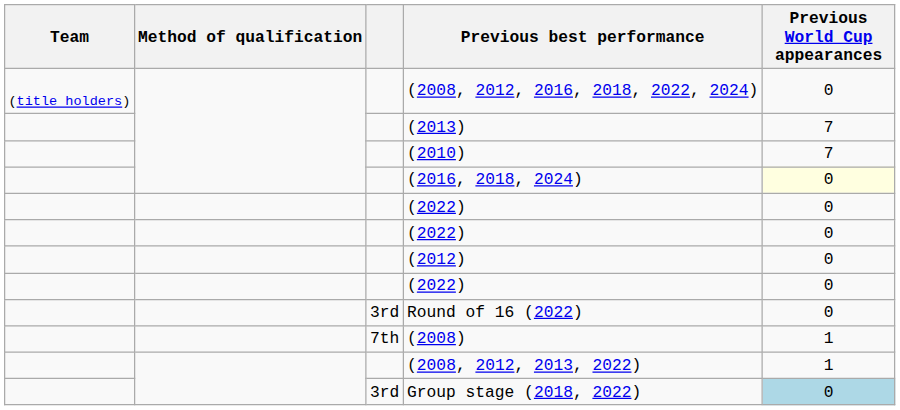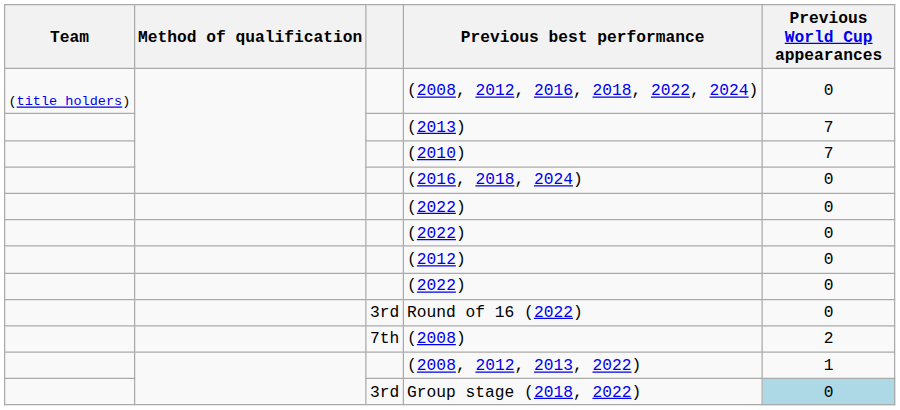(2016, 2018, 2024) | Previous World Cup appearances: lightyellow background -> no background
(2008) | Previous World Cup appearances: 1 -> 2
